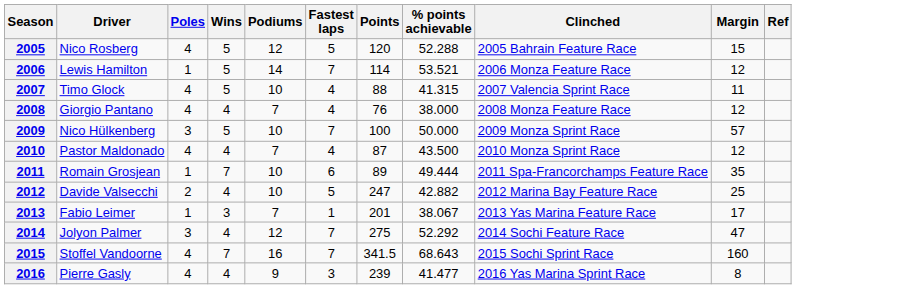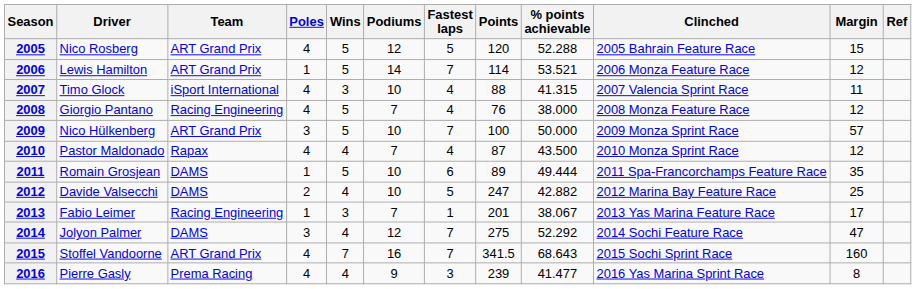+ column: Team | ART Grand Prix | ART Grand Prix | iSport International | Racing Engineering | ART Grand Prix | Rapax | DAMS | DAMS | Racing Engineering | DAMS | ART Grand Prix | Prema Racing
2007 | Wins: 5 -> 3
2008 | Wins: 4 -> 5
2011 | Wins: 7 -> 5
